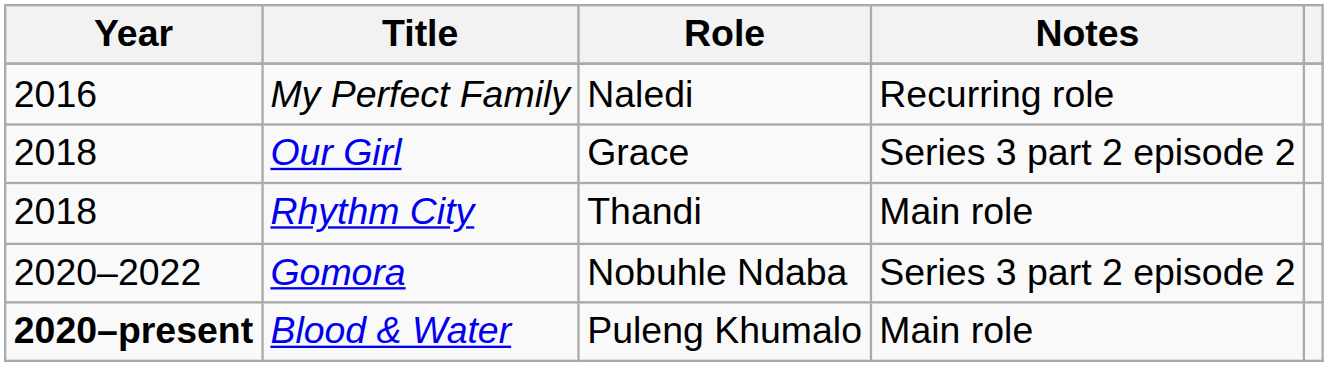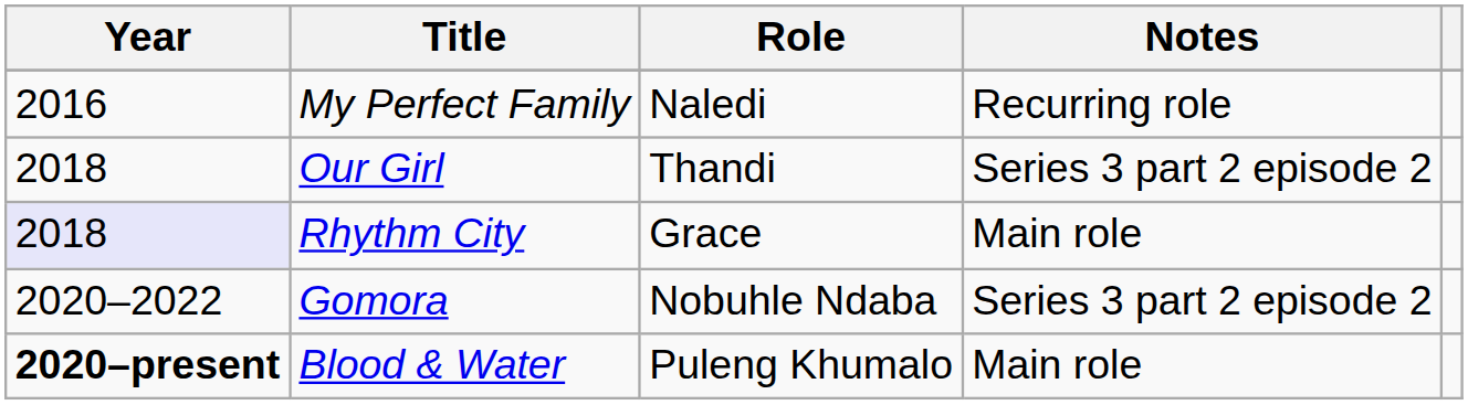Our Girl | Role: Grace -> Thandi
Rhythm City | Year: no background -> lavender background
Rhythm City | Role: Thandi -> Grace
